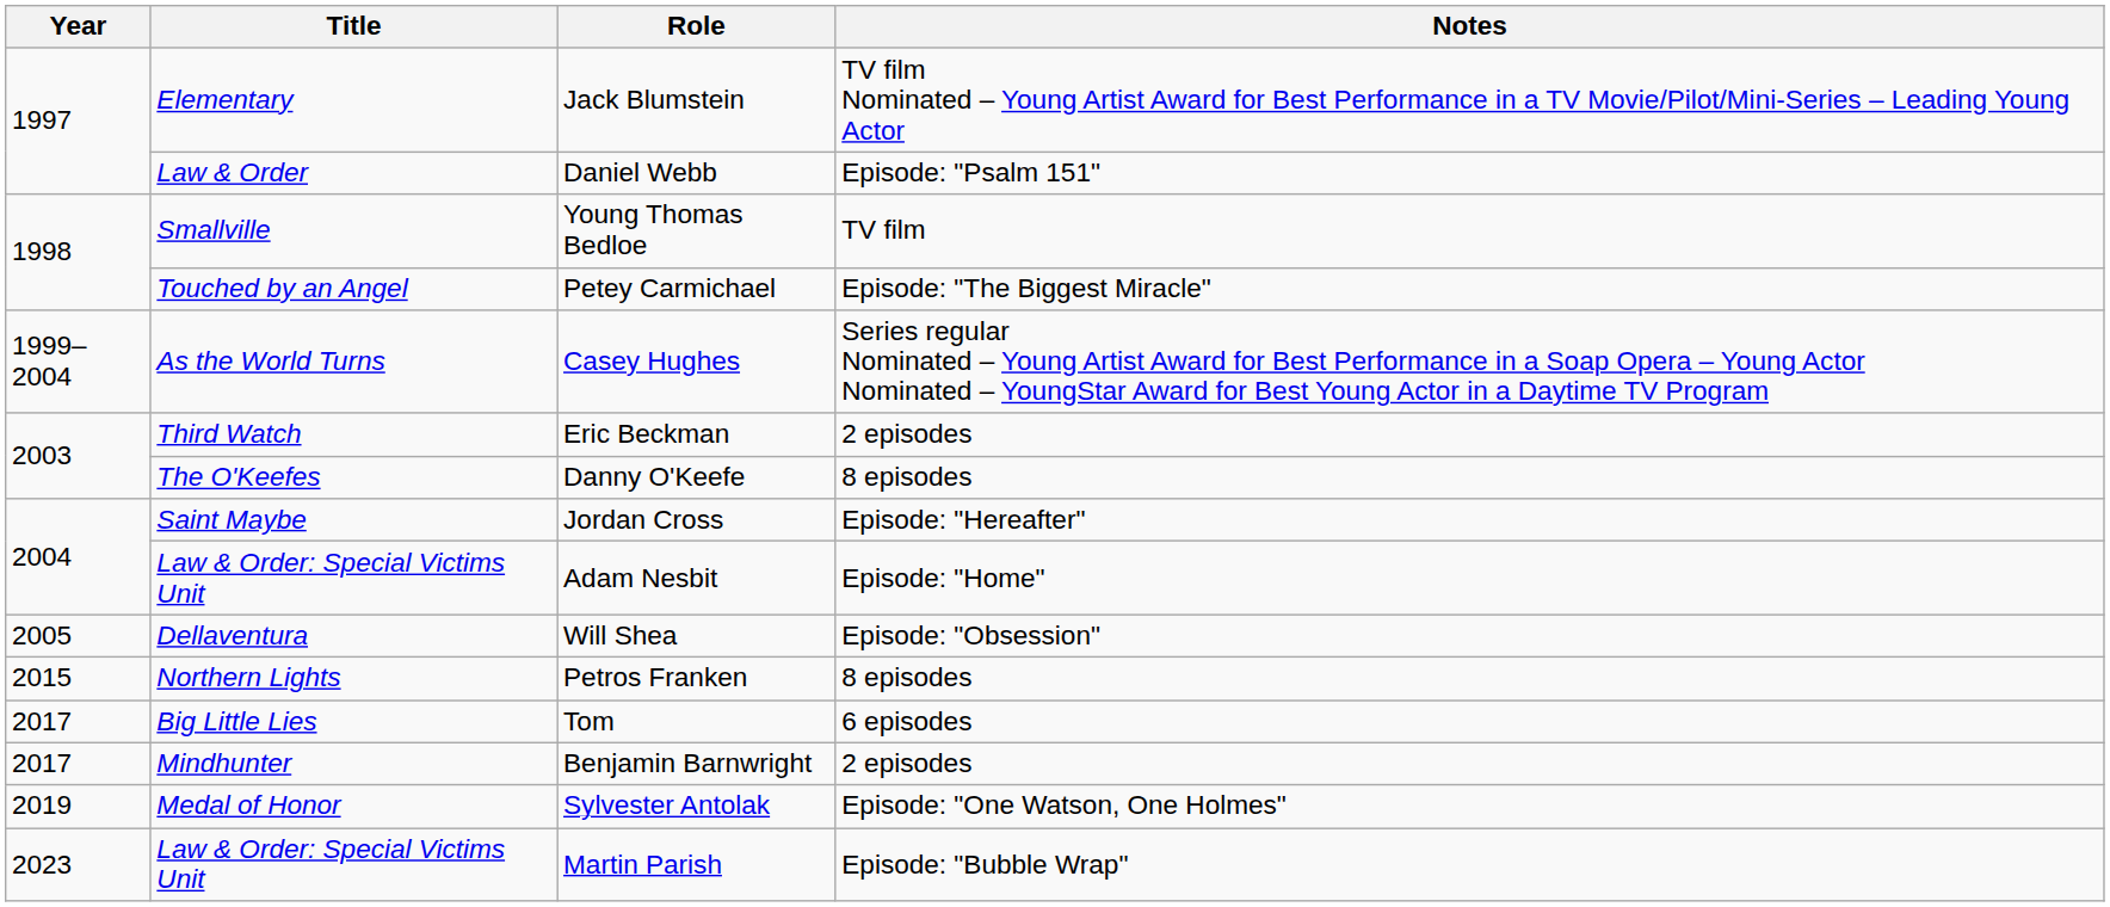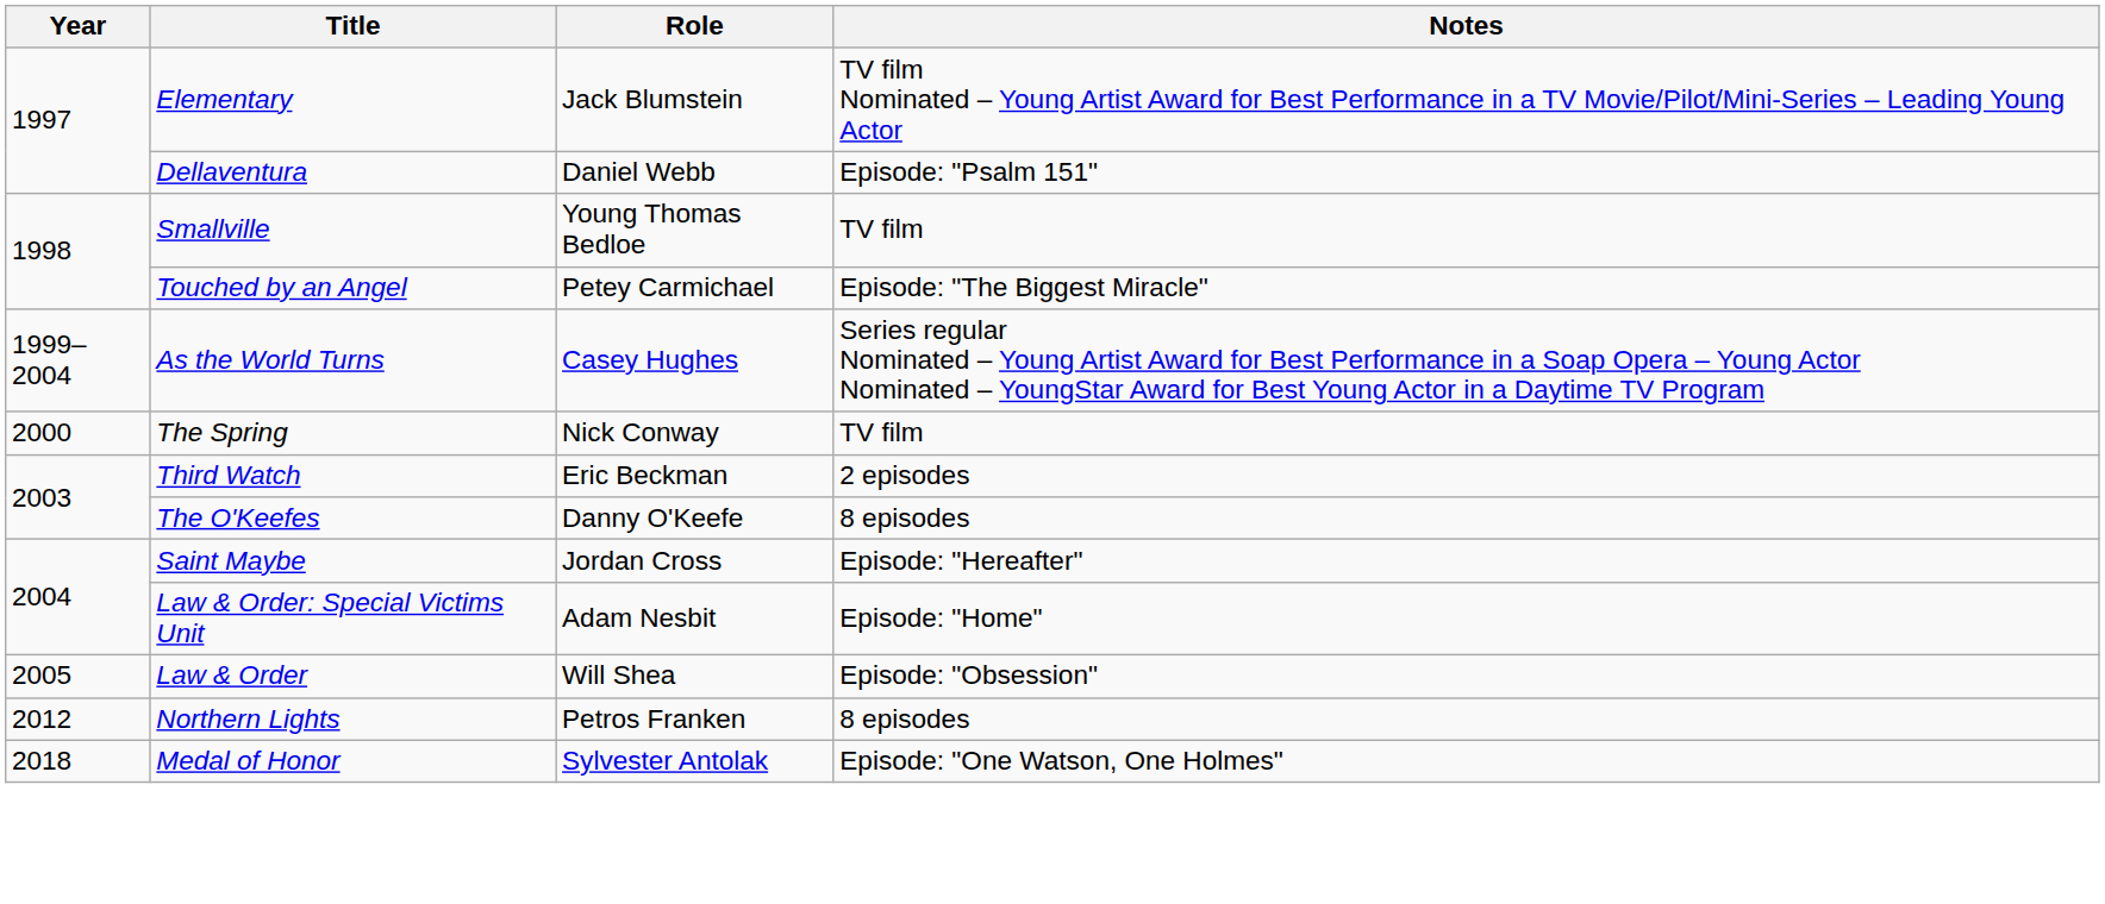Daniel Webb | Title: Law & Order -> Dellaventura
+ row: 2000 | The Spring | Nick Conway | TV film
Will Shea | Title: Dellaventura -> Law & Order
Petros Franken | Year: 2015 -> 2012
- row: 2017 | Big Little Lies | Tom | 6 episodes
- row: 2017 | Mindhunter | Benjamin Barnwright | 2 episodes
Sylvester Antolak | Year: 2019 -> 2018
- row: 2023 | Law & Order: Special Victims Unit | Martin Parish | Episode: "Bubble Wrap"
